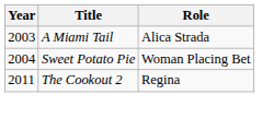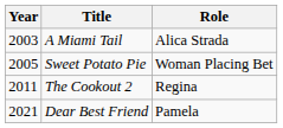Sweet Potato Pie | Year: 2004 -> 2005
+ row: 2021 | Dear Best Friend | Pamela
